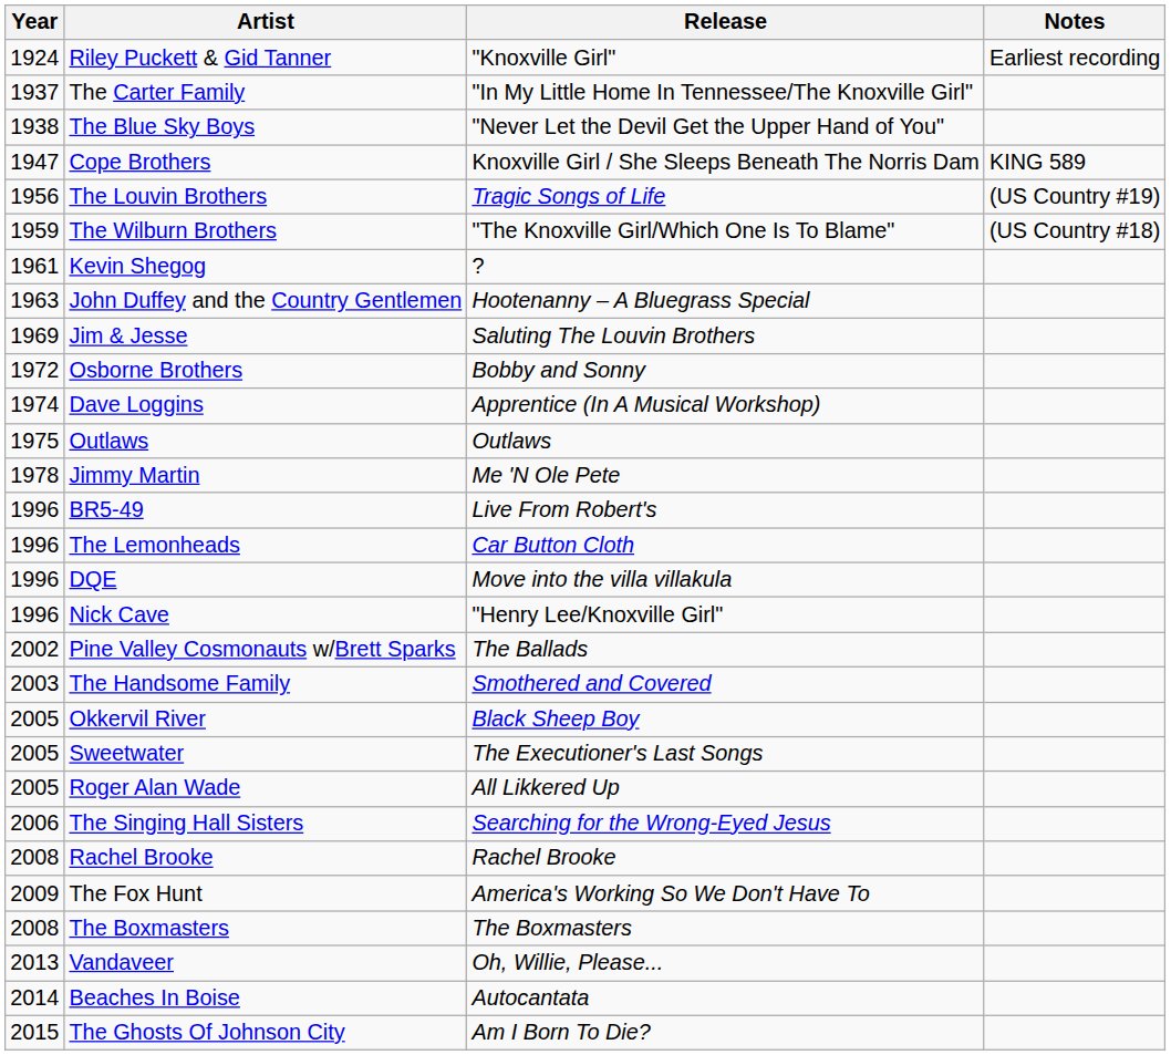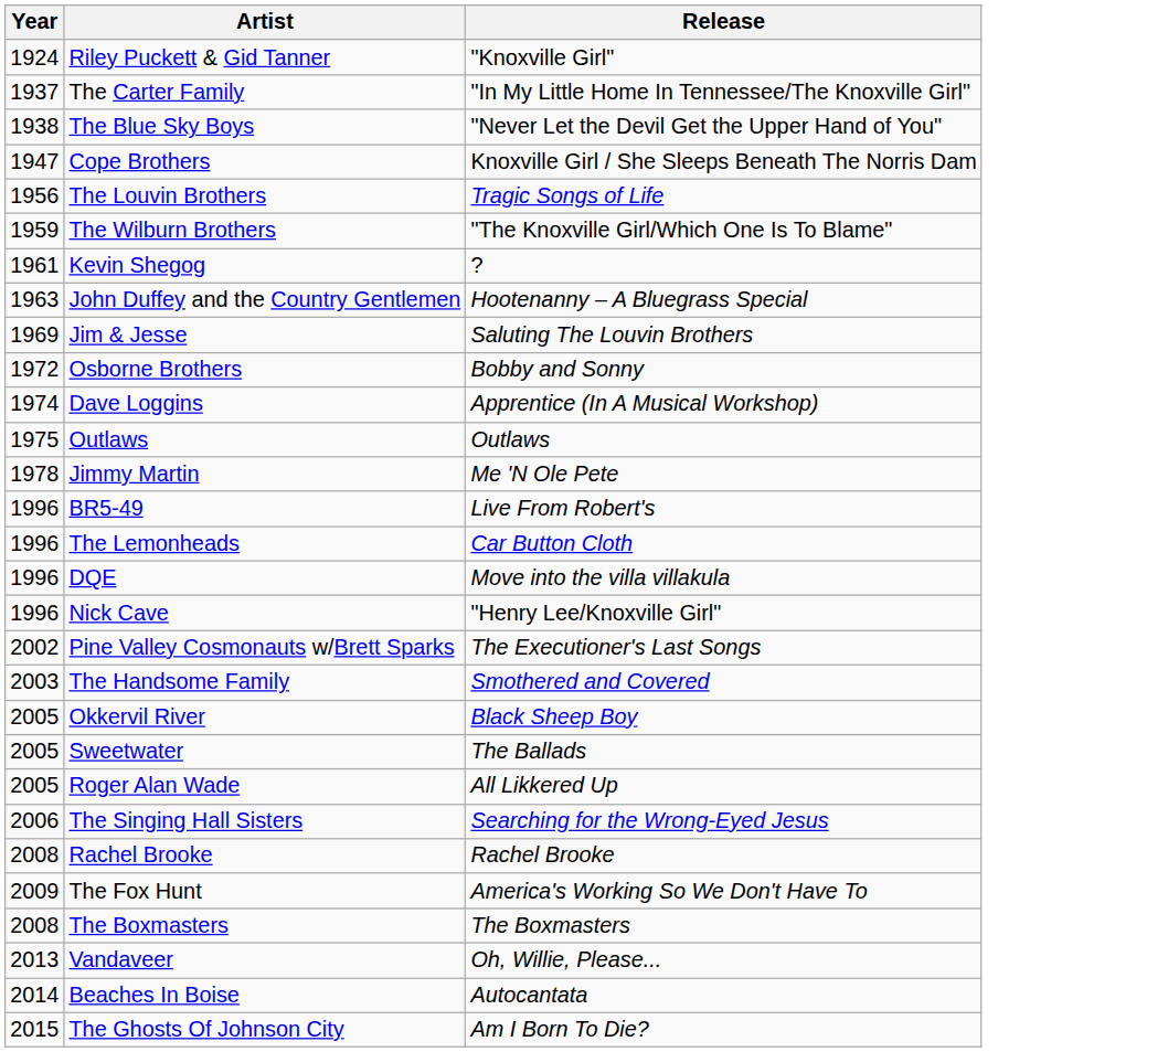- column: Notes | Earliest recording | KING 589 | (US Country #19) | (US Country #18)
Pine Valley Cosmonauts w/Brett Sparks | Release: The Ballads -> The Executioner's Last Songs
Sweetwater | Release: The Executioner's Last Songs -> The Ballads
